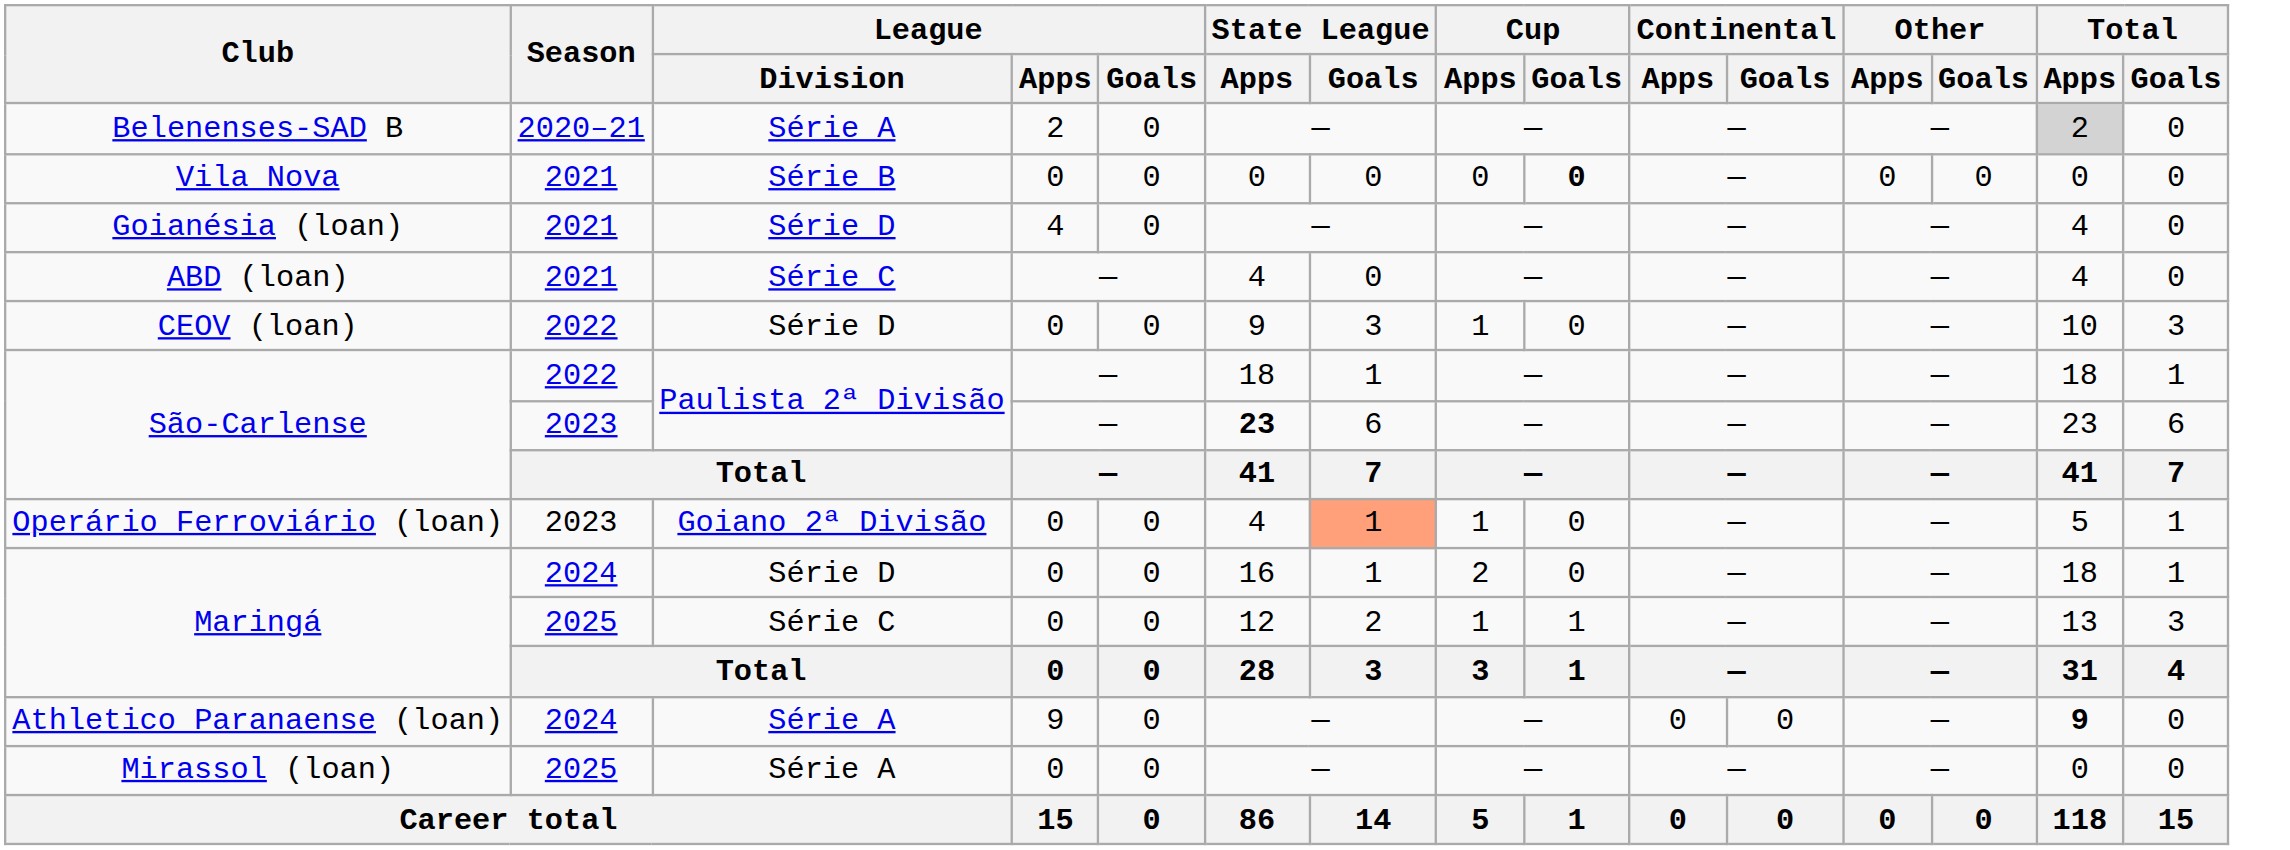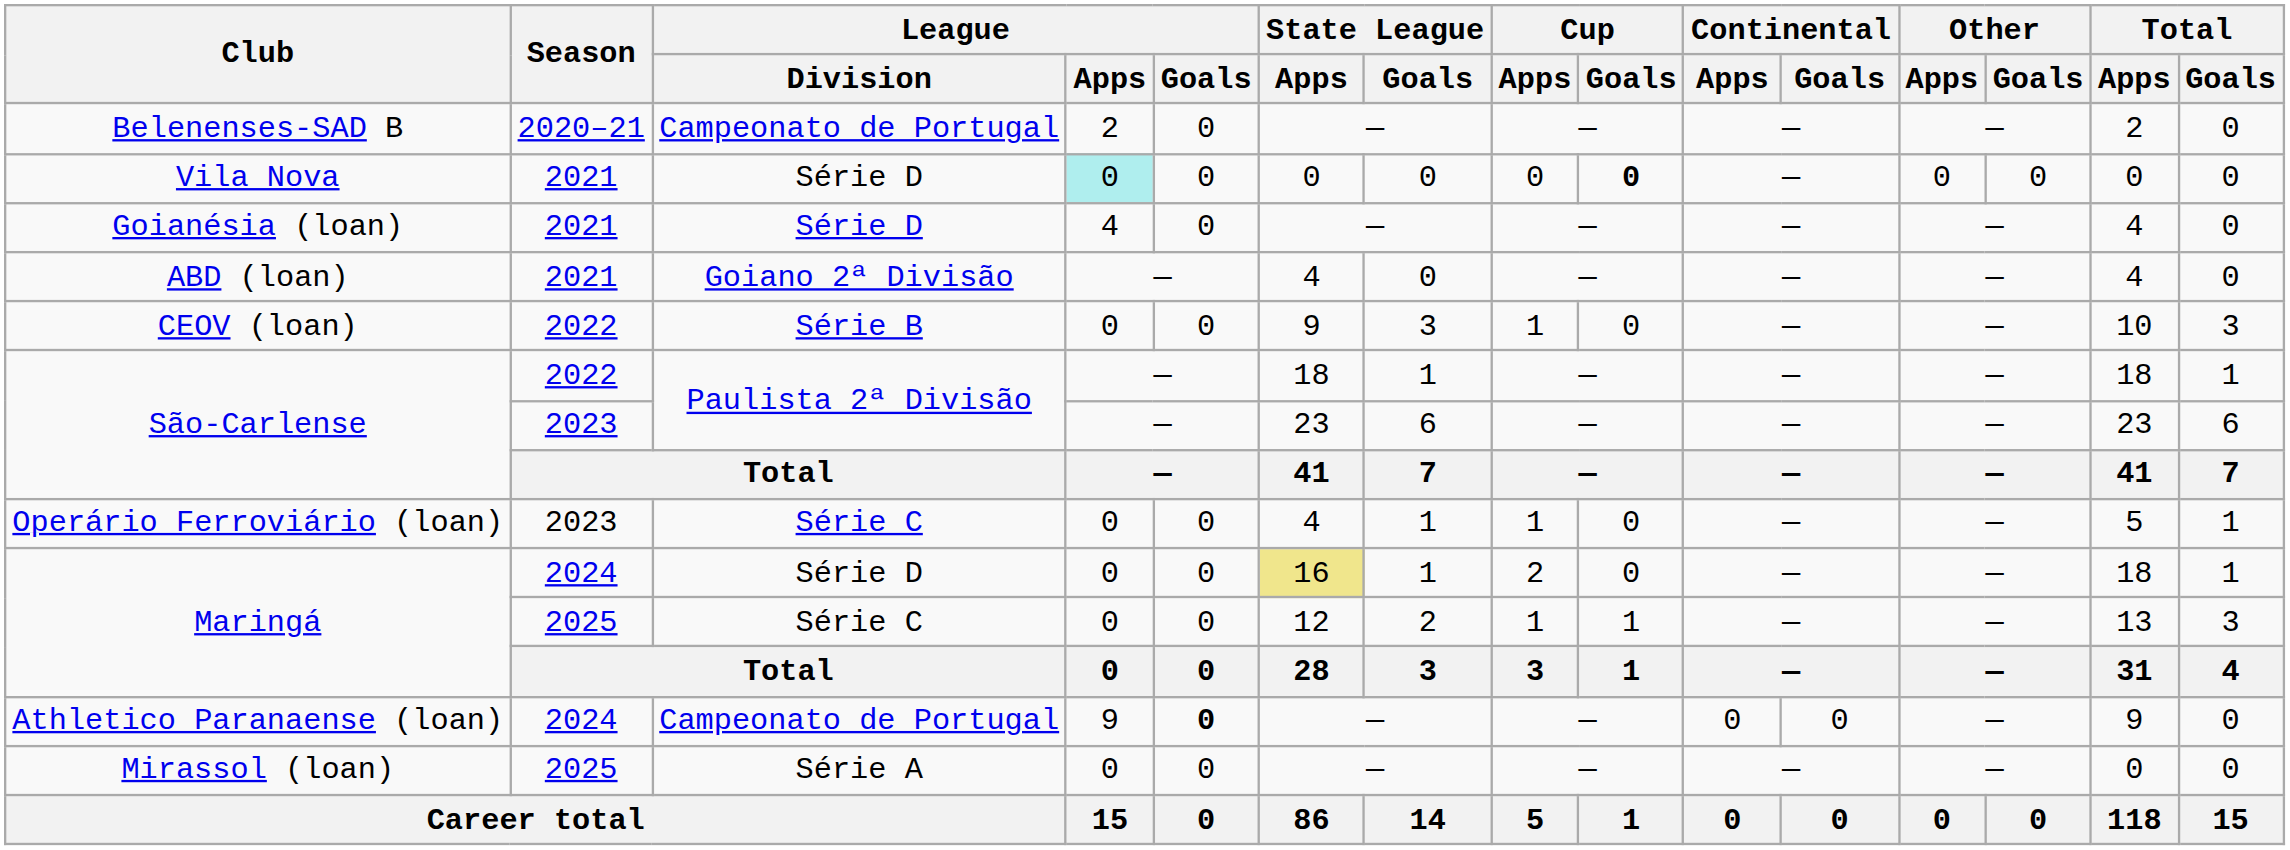Belenenses-SAD B | League / Division: Série A -> Campeonato de Portugal
Belenenses-SAD B | Total / Apps: lightgrey background -> no background
Vila Nova | League / Division: Série B -> Série D
Vila Nova | League / Apps: no background -> paleturquoise background
ABD (loan) | League / Division: Série C -> Goiano 2ª Divisão
CEOV (loan) | League / Division: Série D -> Série B
São-Carlense / 2023 | State League / Apps: bold -> normal
Operário Ferroviário (loan) | League / Division: Goiano 2ª Divisão -> Série C
Operário Ferroviário (loan) | State League / Goals: lightsalmon background -> no background
Maringá / 2024 | State League / Apps: no background -> khaki background
Athletico Paranaense (loan) | League / Division: Série A -> Campeonato de Portugal
Athletico Paranaense (loan) | League / Goals: normal -> bold
Athletico Paranaense (loan) | Total / Apps: bold -> normal
